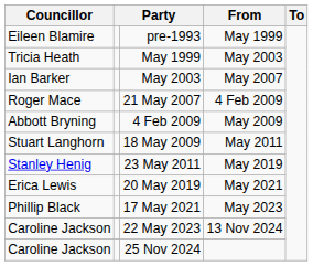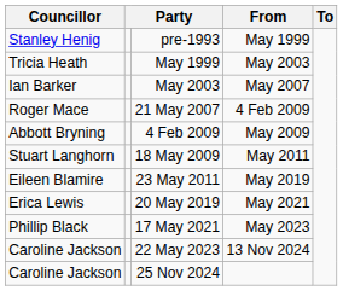pre-1993 | Councillor: Eileen Blamire -> Stanley Henig
23 May 2011 | Councillor: Stanley Henig -> Eileen Blamire
